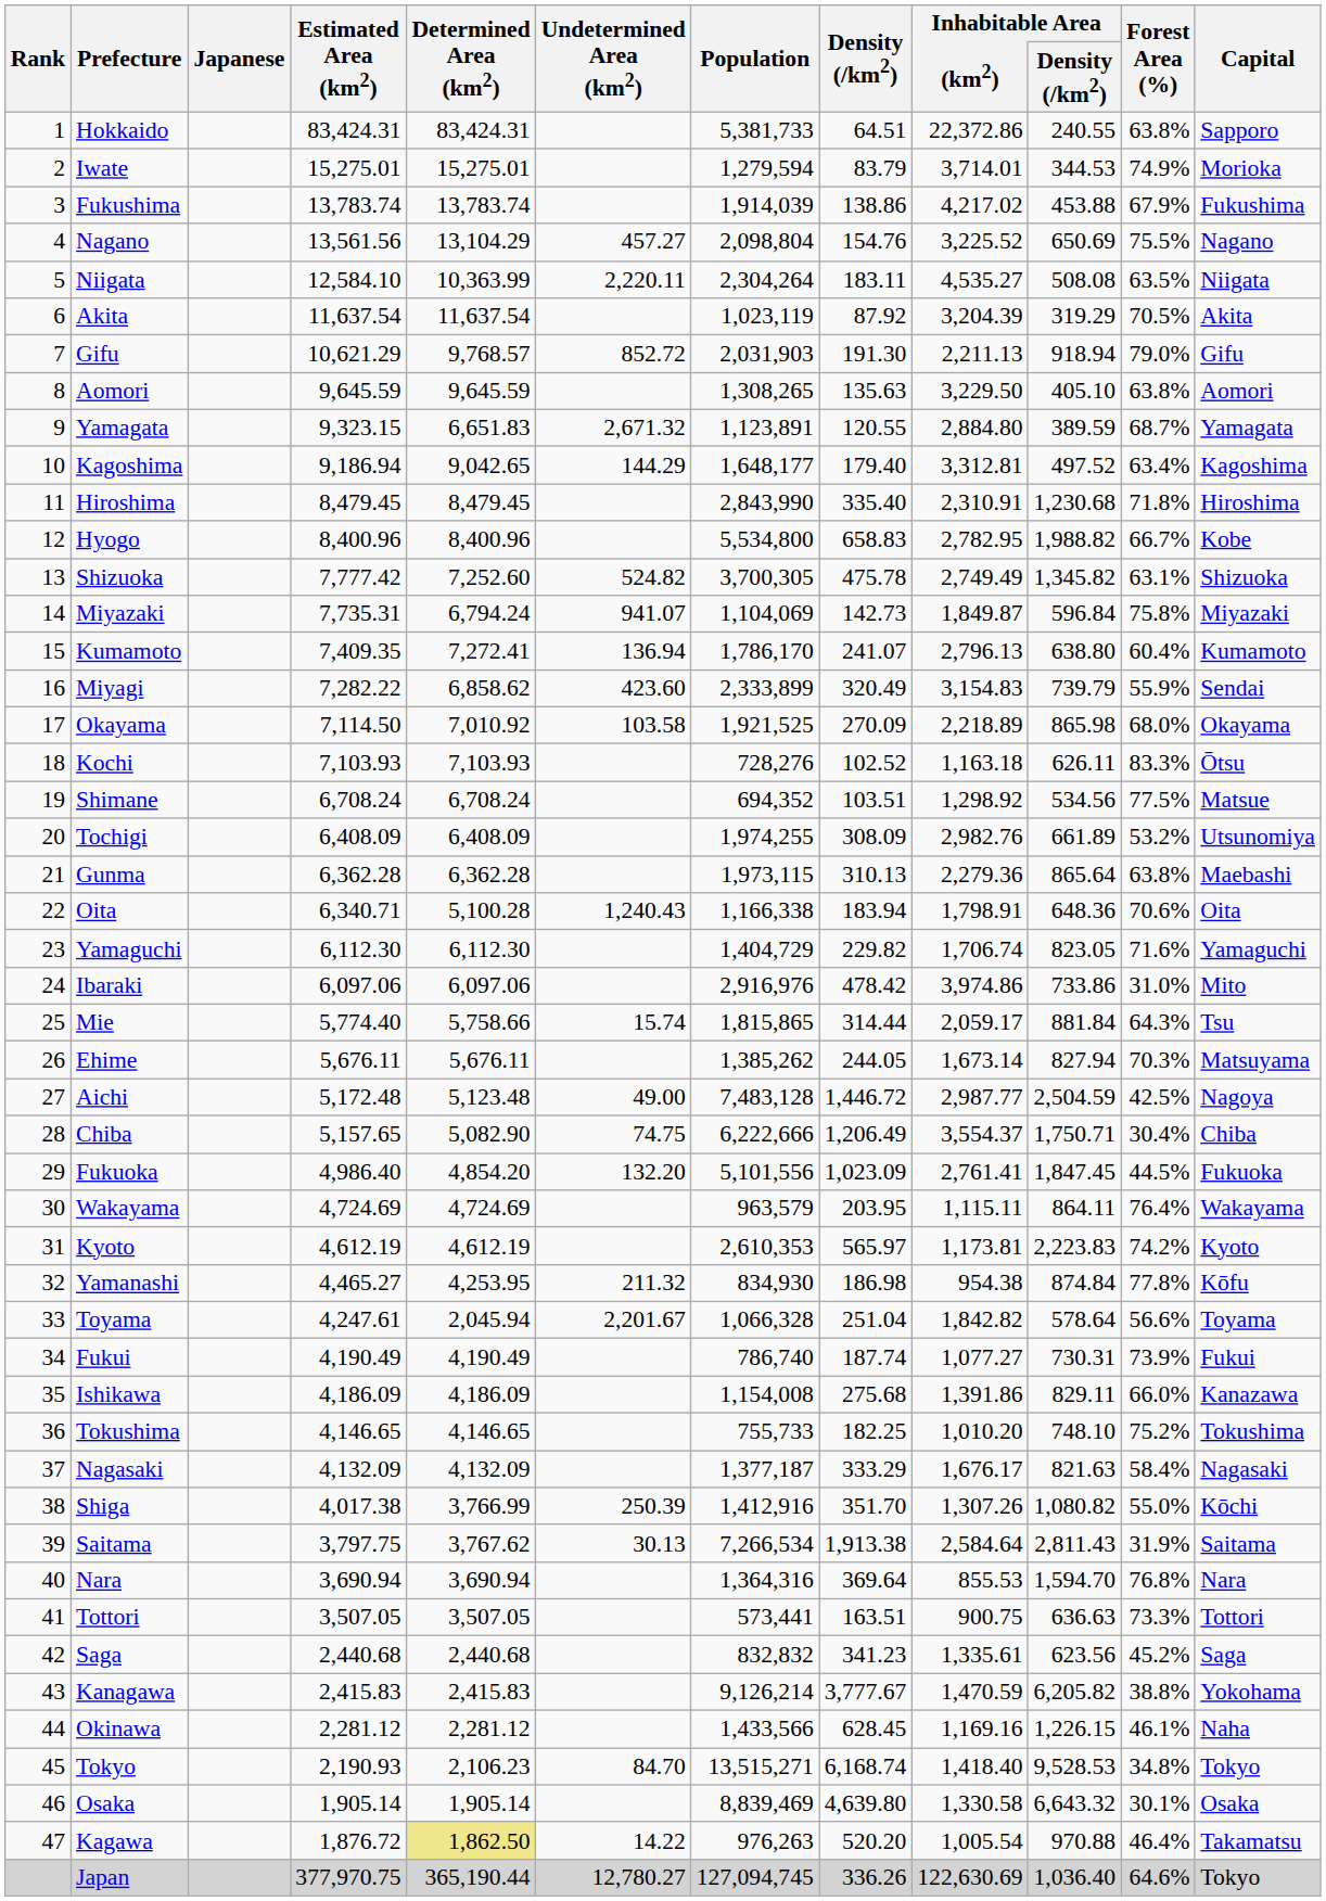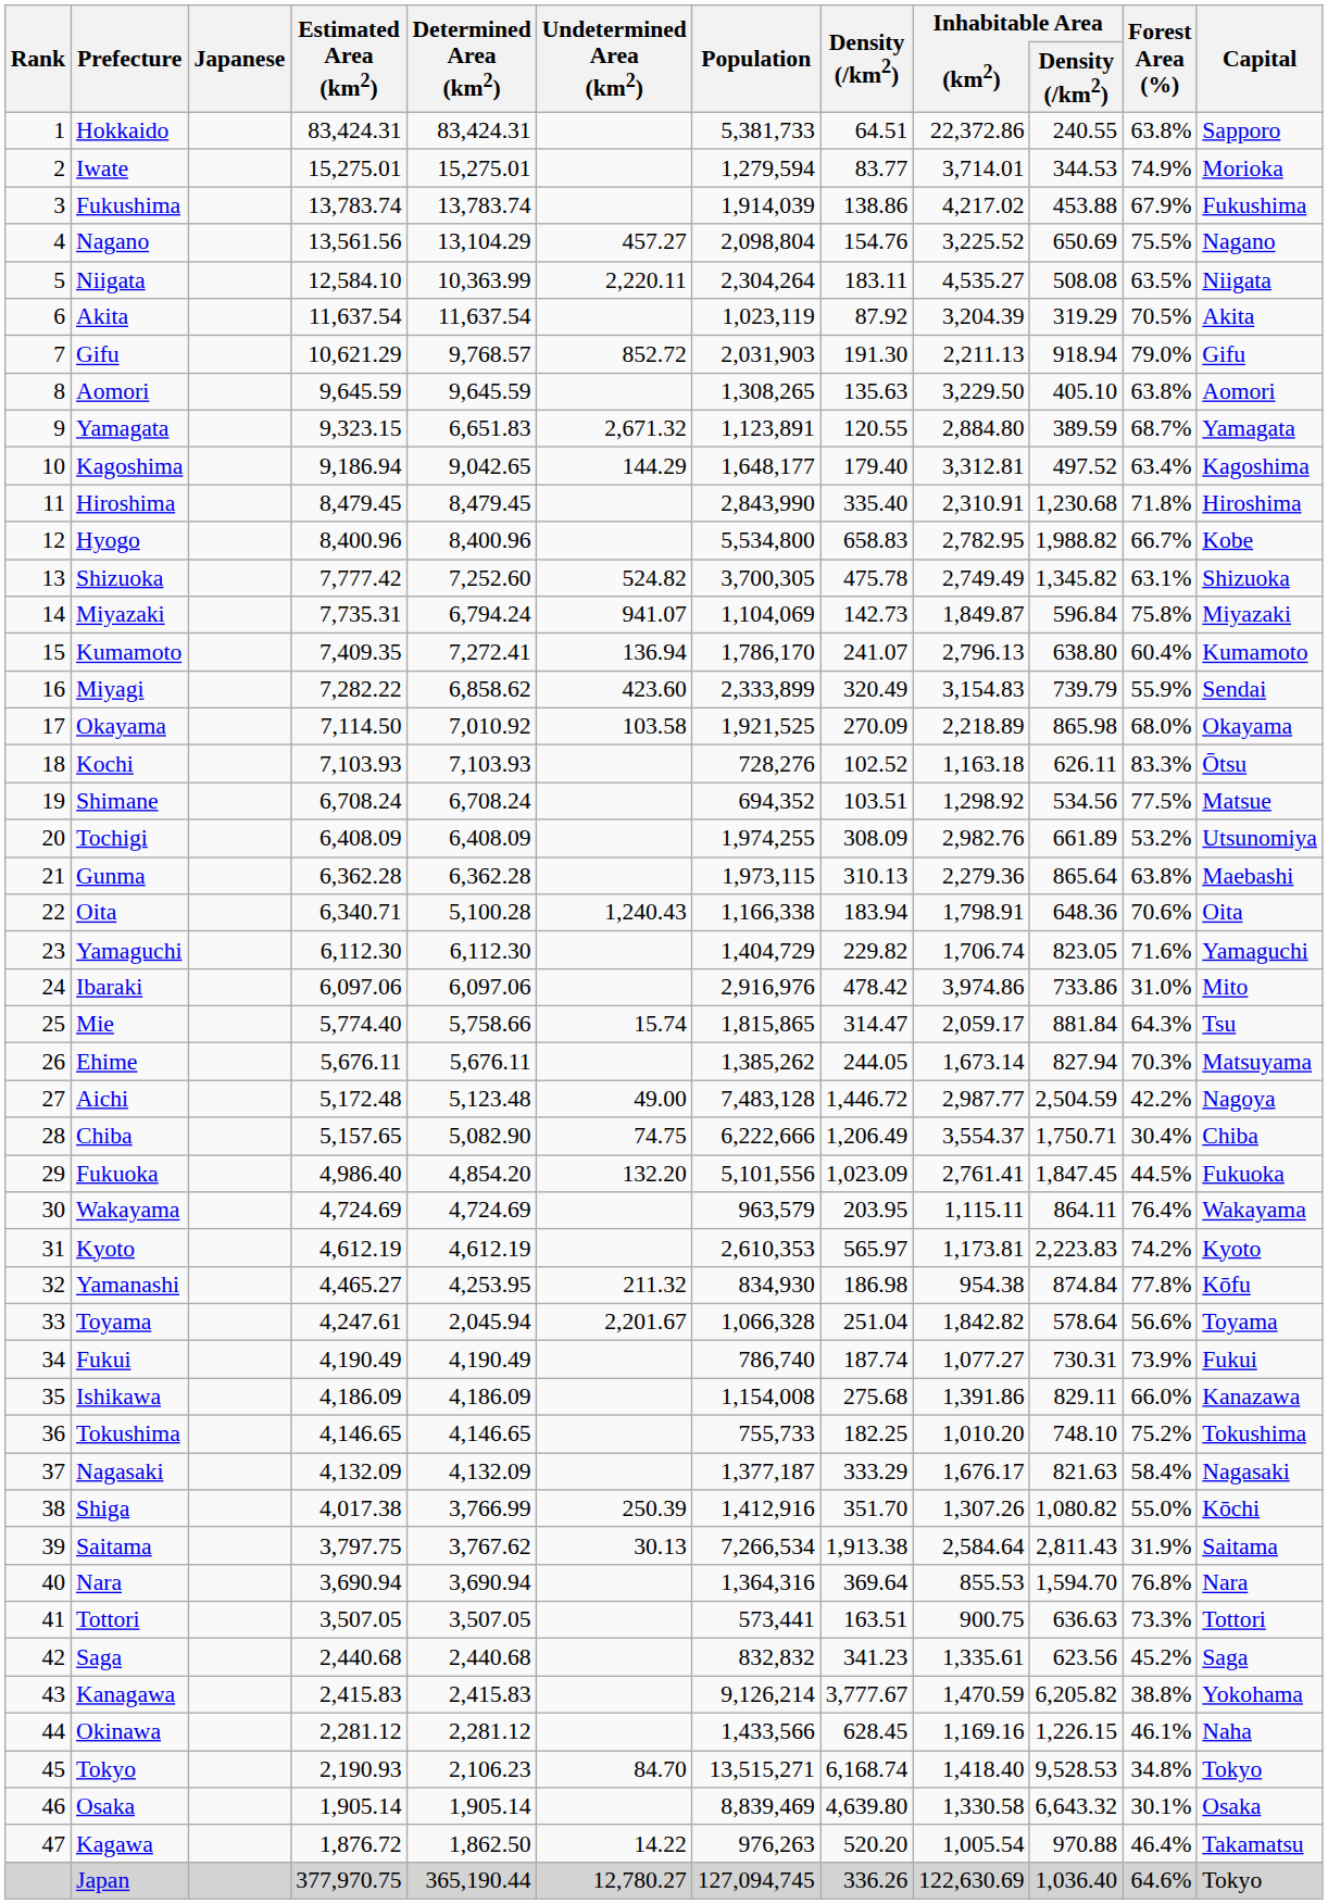Iwate | Density (/km2): 83.79 -> 83.77
Mie | Density (/km2): 314.44 -> 314.47
Aichi | Forest Area (%): 42.5% -> 42.2%
Kagawa | Determined Area (km2): khaki background -> no background
